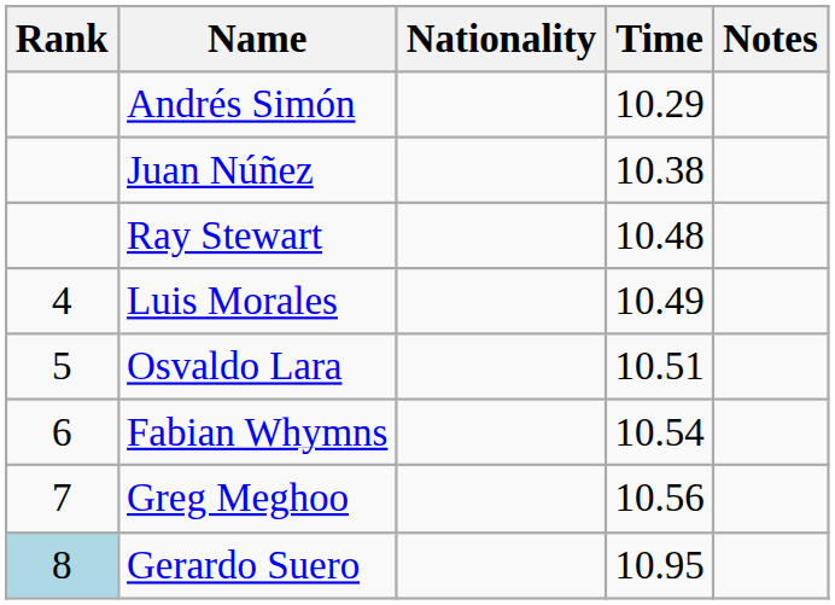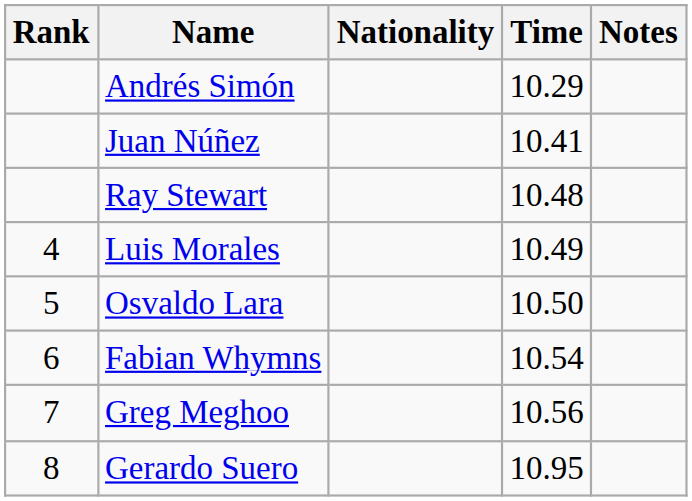Juan Núñez | Time: 10.38 -> 10.41
Osvaldo Lara | Time: 10.51 -> 10.50
Gerardo Suero | Rank: lightblue background -> no background
